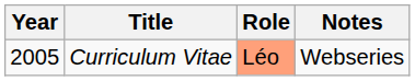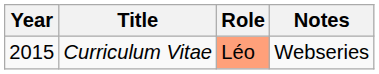Curriculum Vitae | Year: 2005 -> 2015
